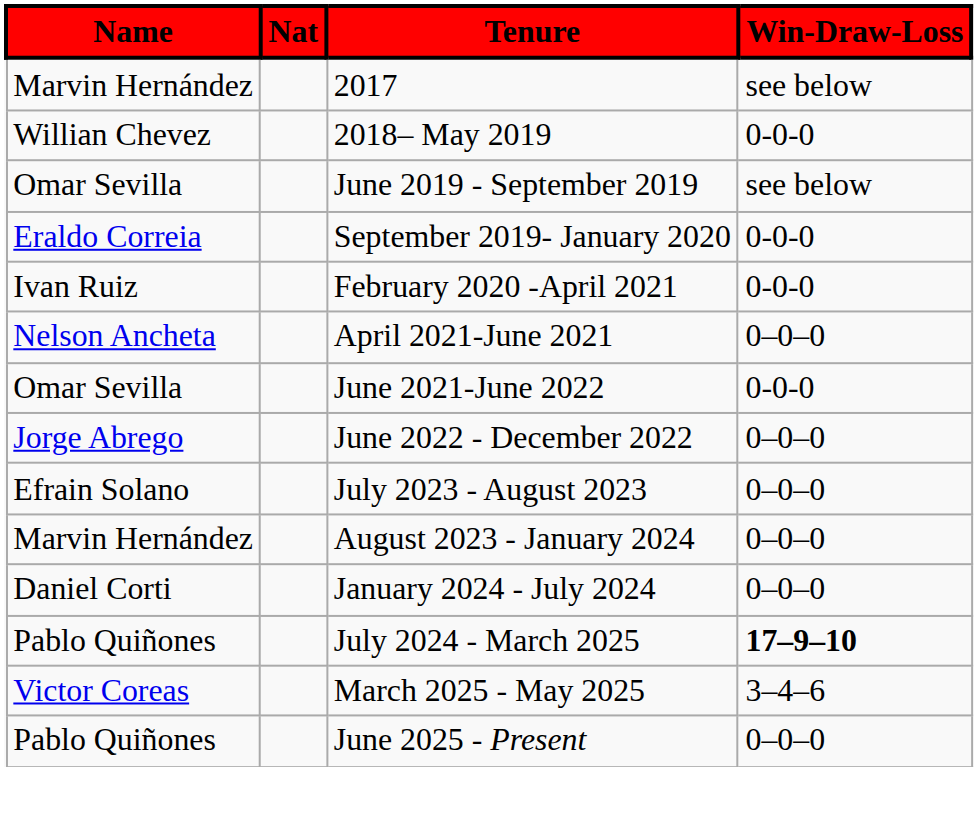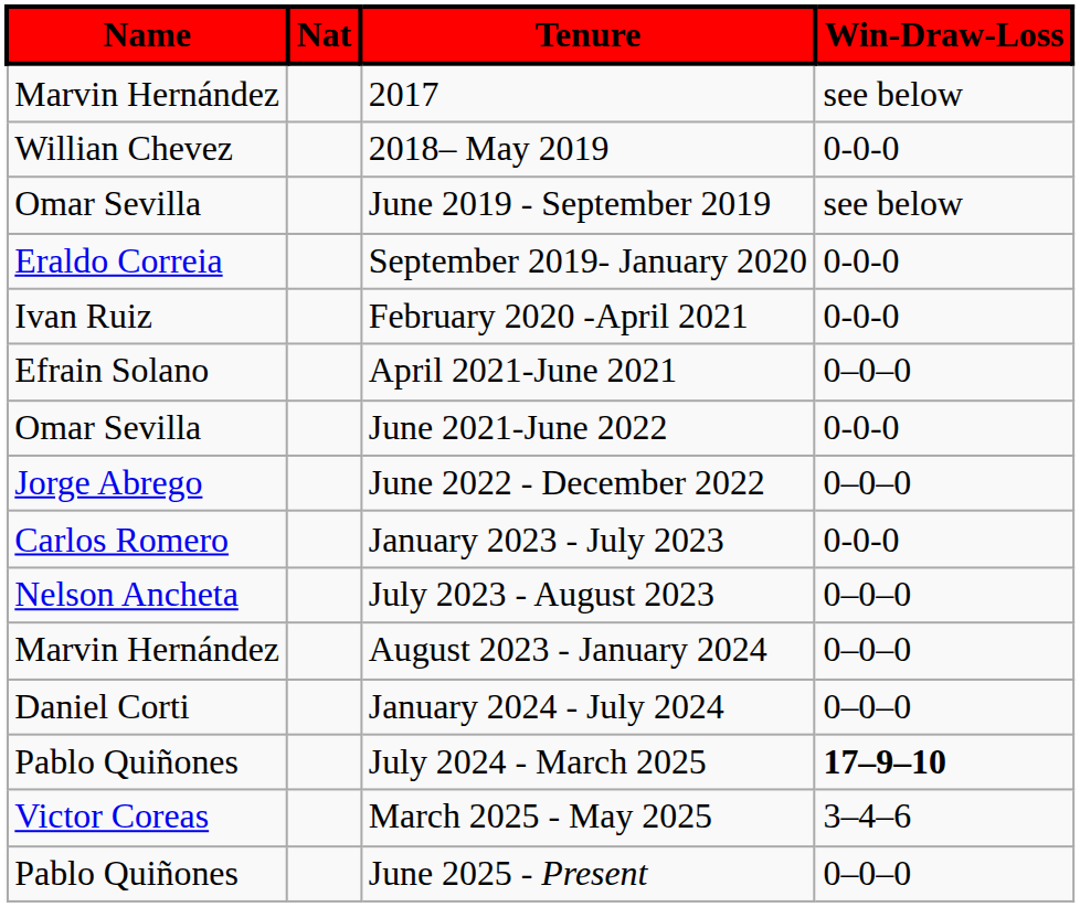April 2021-June 2021 | Name: Nelson Ancheta -> Efrain Solano
+ row: Carlos Romero | January 2023 - July 2023 | 0-0-0
July 2023 - August 2023 | Name: Efrain Solano -> Nelson Ancheta
